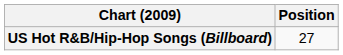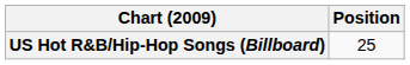US Hot R&B/Hip-Hop Songs (Billboard) | Position: 27 -> 25
